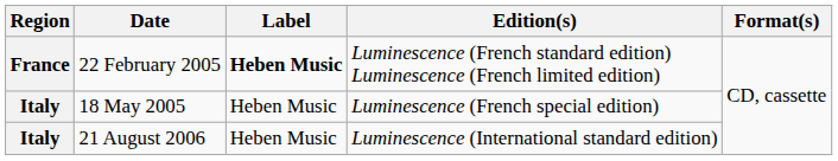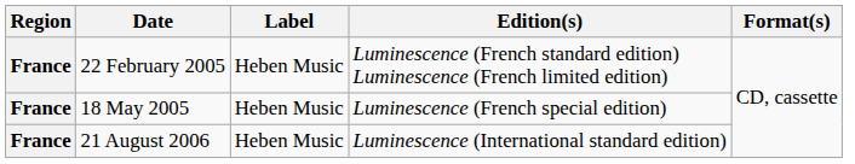22 February 2005 | Label: bold -> normal
18 May 2005 | Region: Italy -> France
21 August 2006 | Region: Italy -> France
